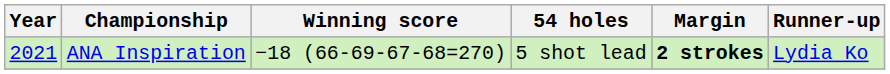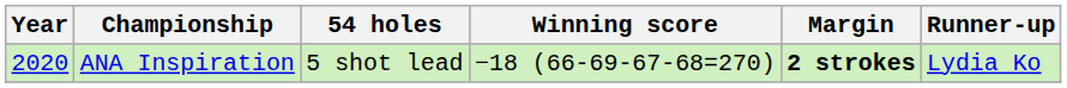columns swapped: 54 holes <-> Winning score
ANA Inspiration | Year: 2021 -> 2020
